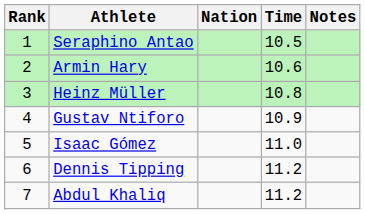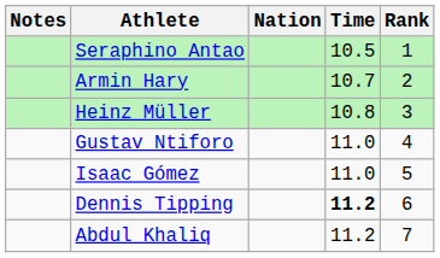columns swapped: Rank <-> Notes
Armin Hary | Time: 10.6 -> 10.7
Gustav Ntiforo | Time: 10.9 -> 11.0
Dennis Tipping | Time: normal -> bold
